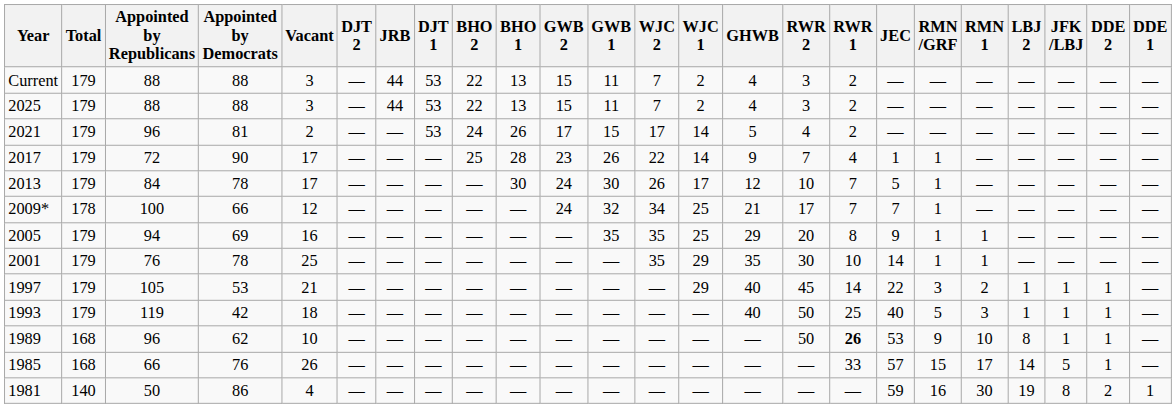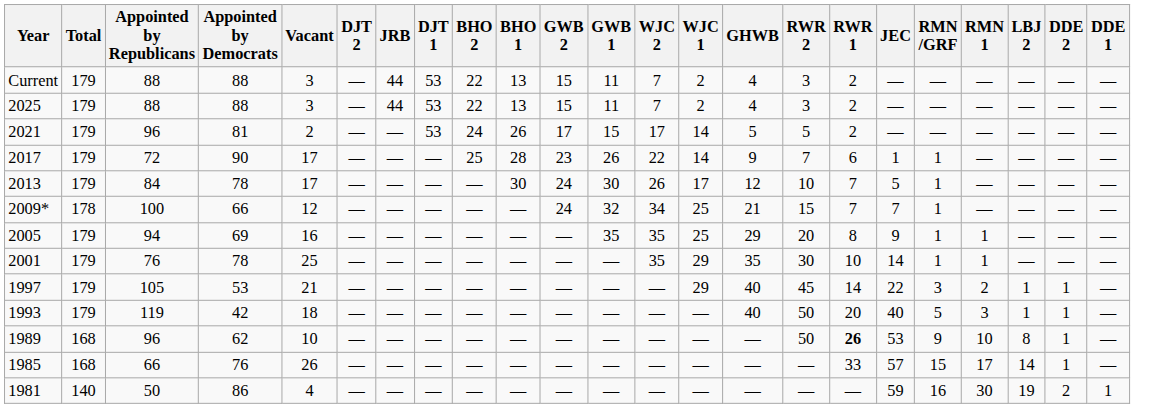- column: JFK /LBJ | — | — | — | — | — | — | — | — | 1 | 1 | 1 | 5 | 8
2021 | RWR 2: 4 -> 5
2017 | RWR 1: 4 -> 6
2009* | RWR 2: 17 -> 15
1993 | RWR 1: 25 -> 20
